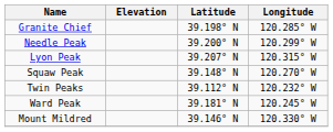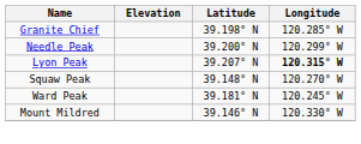Lyon Peak | Longitude: normal -> bold
- row: Twin Peaks | 39.112° N | 120.232° W
